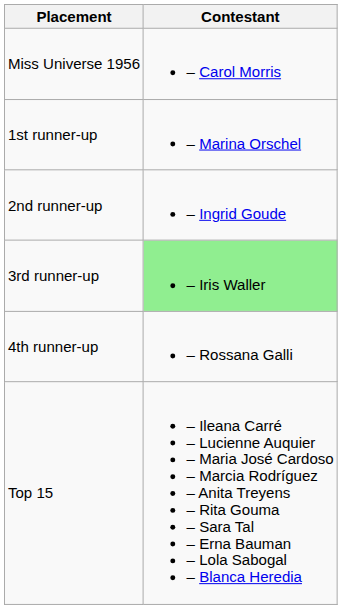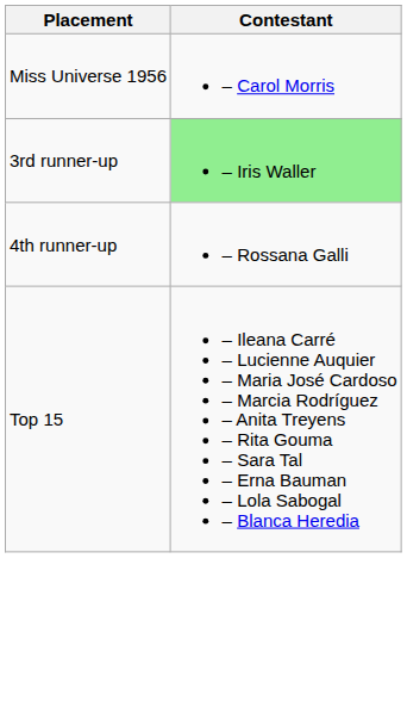- row: 1st runner-up | – Marina Orschel
- row: 2nd runner-up | – Ingrid Goude
